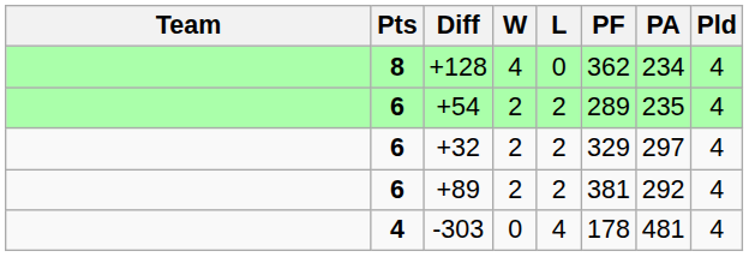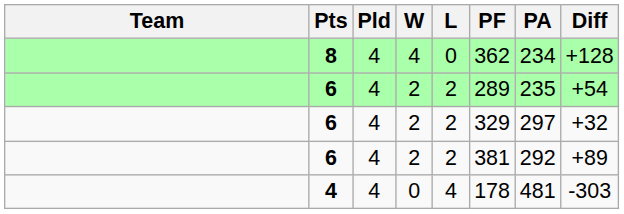columns swapped: Pld <-> Diff
